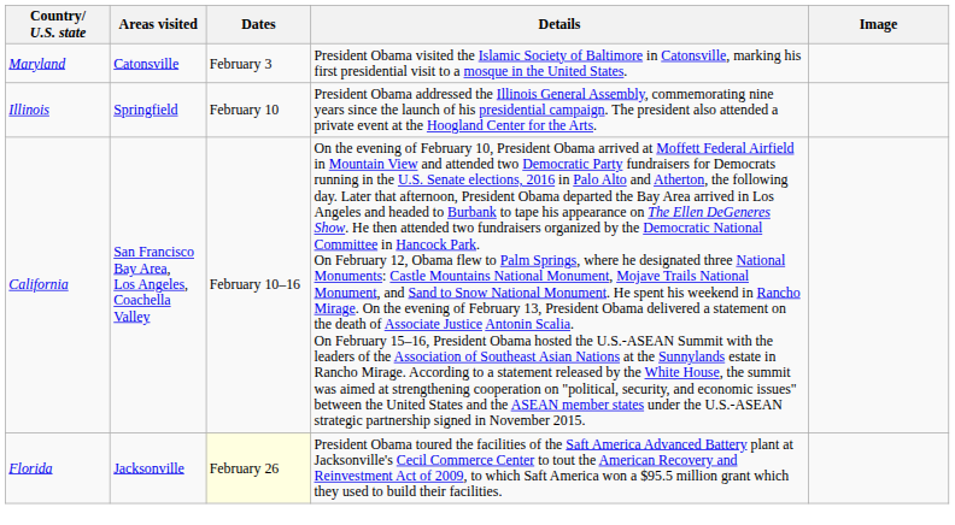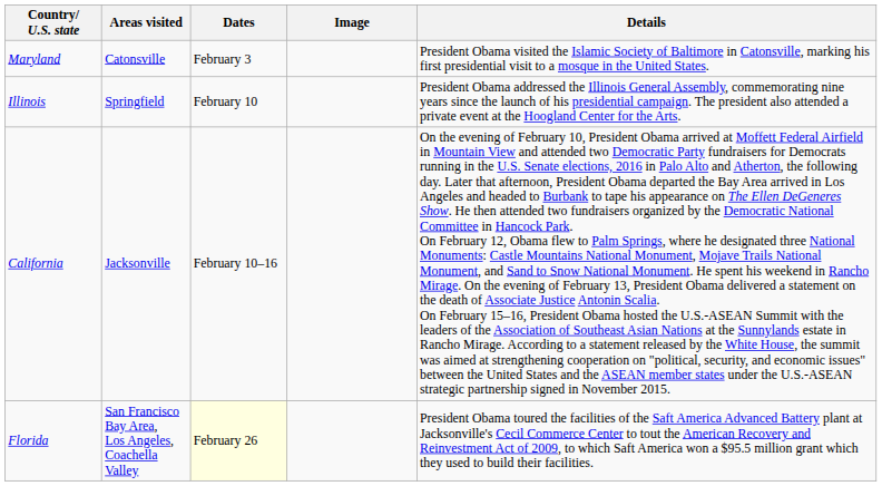columns swapped: Details <-> Image
California | Areas visited: San Francisco Bay Area, Los Angeles, Coachella Valley -> Jacksonville
Florida | Areas visited: Jacksonville -> San Francisco Bay Area, Los Angeles, Coachella Valley
